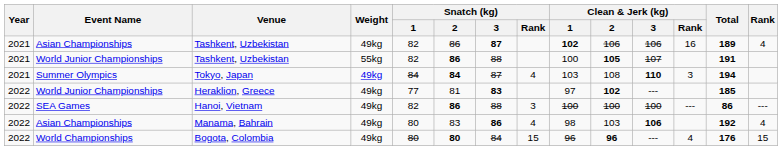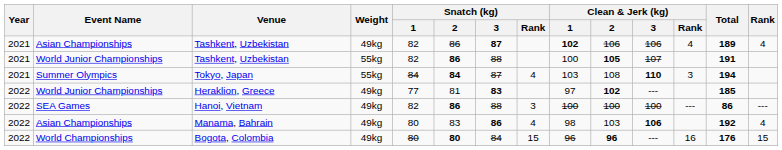Asian Championships / Tashkent, Uzbekistan | Clean & Jerk (kg) / Rank: 16 -> 4
Tokyo, Japan | Weight: 49kg -> 55kg
Bogota, Colombia | Clean & Jerk (kg) / Rank: 4 -> 16
